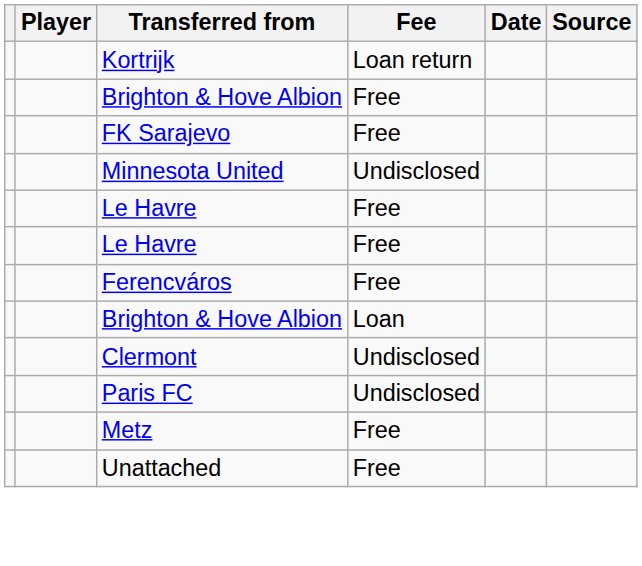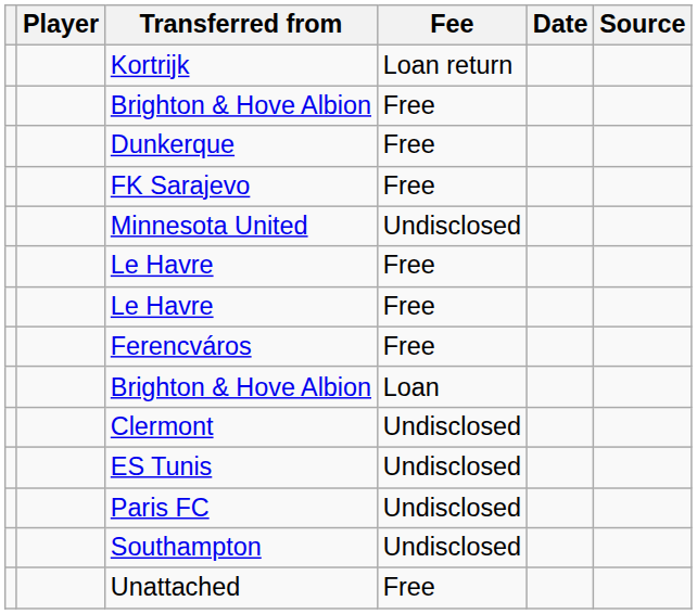+ row: Dunkerque | Free
+ row: ES Tunis | Undisclosed
- row: Metz | Free
+ row: Southampton | Undisclosed
